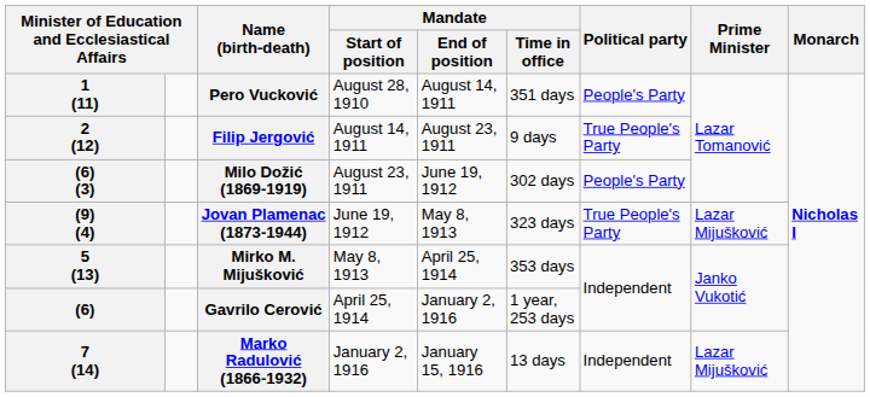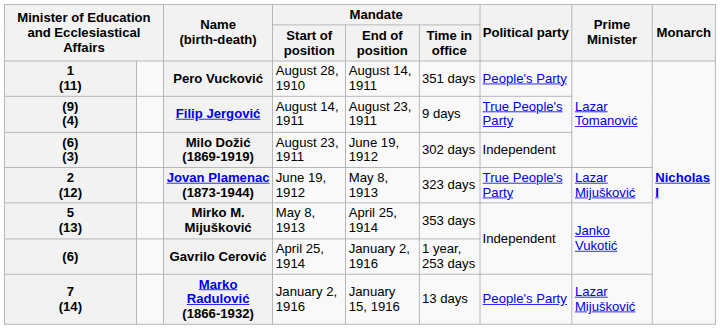Filip Jergović | column 1: 2 (12) -> (9) (4)
Milo Dožić (1869-1919) | Political party: People's Party -> Independent
Jovan Plamenac (1873-1944) | column 1: (9) (4) -> 2 (12)
Marko Radulović (1866-1932) | Political party: Independent -> People's Party
